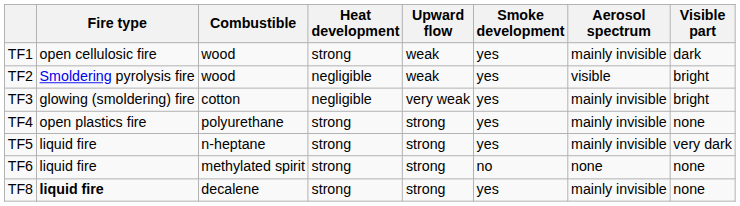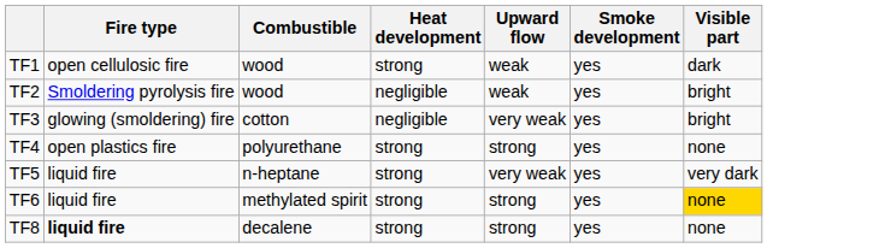- column: Aerosol spectrum | mainly invisible | visible | mainly invisible | mainly invisible | mainly invisible | none | mainly invisible
TF5 | Upward flow: strong -> very weak
TF6 | Smoke development: no -> yes
TF6 | Visible part: no background -> gold background
